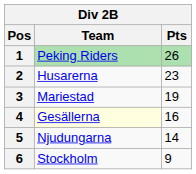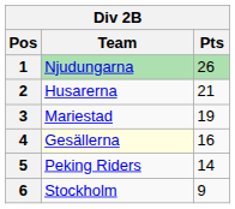1 | Team: Peking Riders -> Njudungarna
2 | Pts: 23 -> 21
5 | Team: Njudungarna -> Peking Riders
